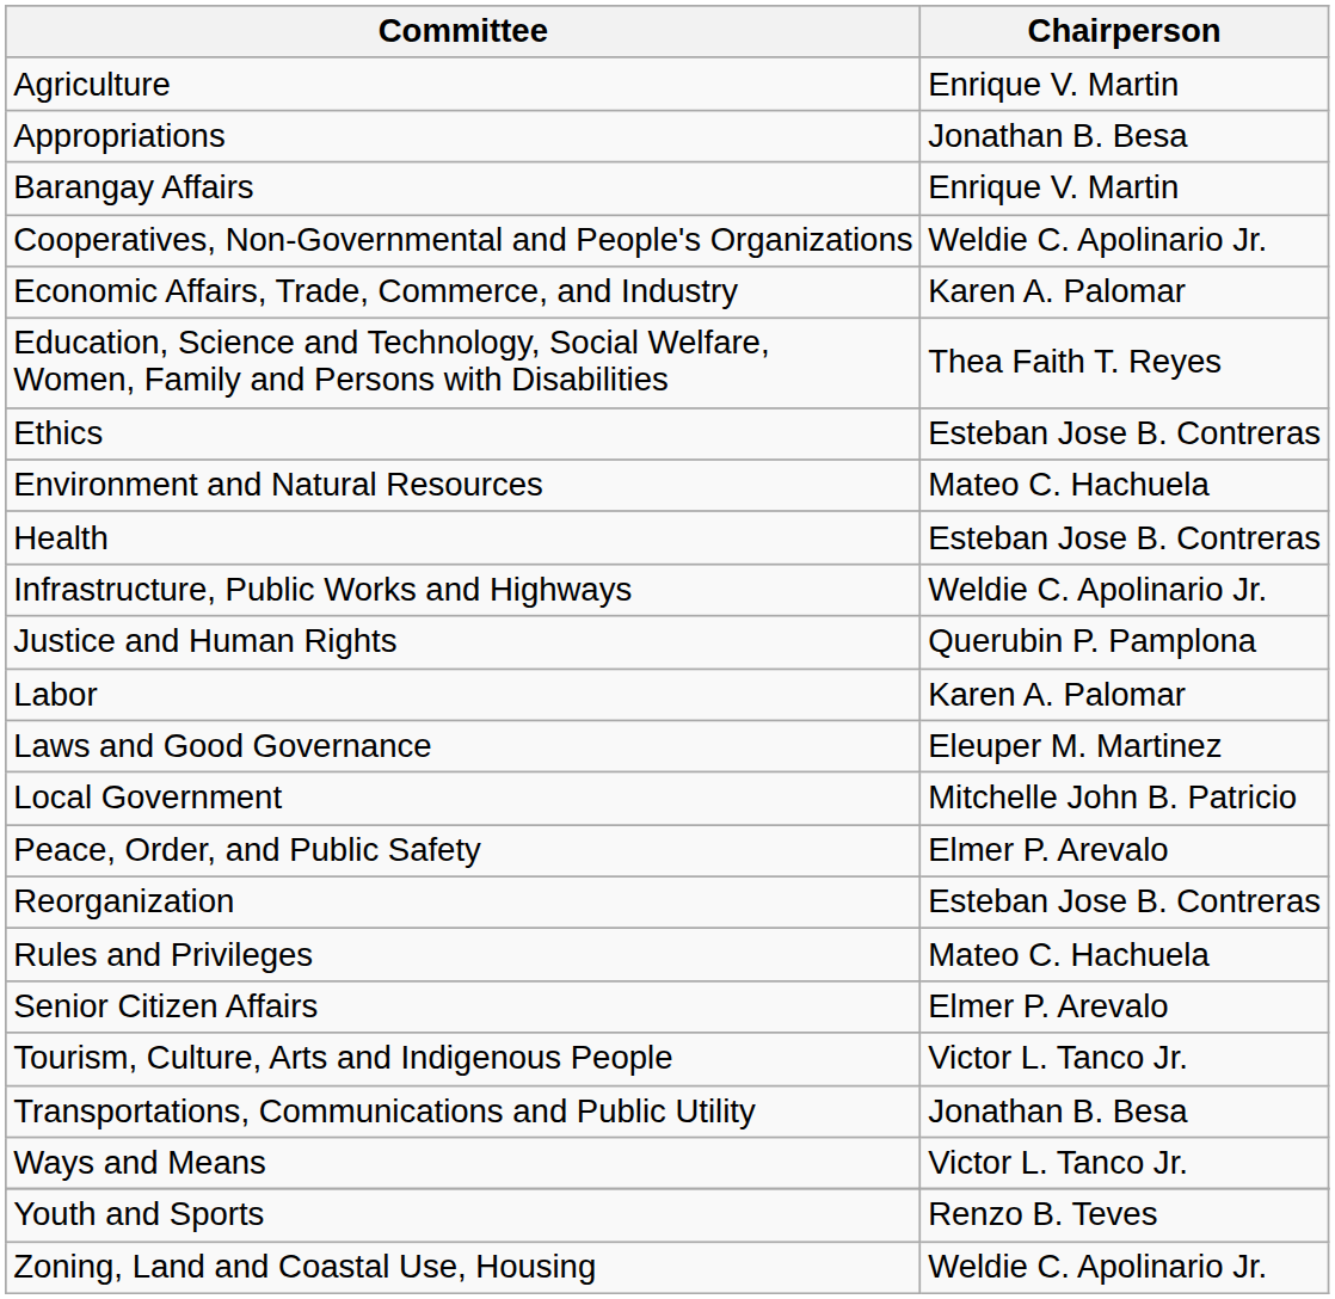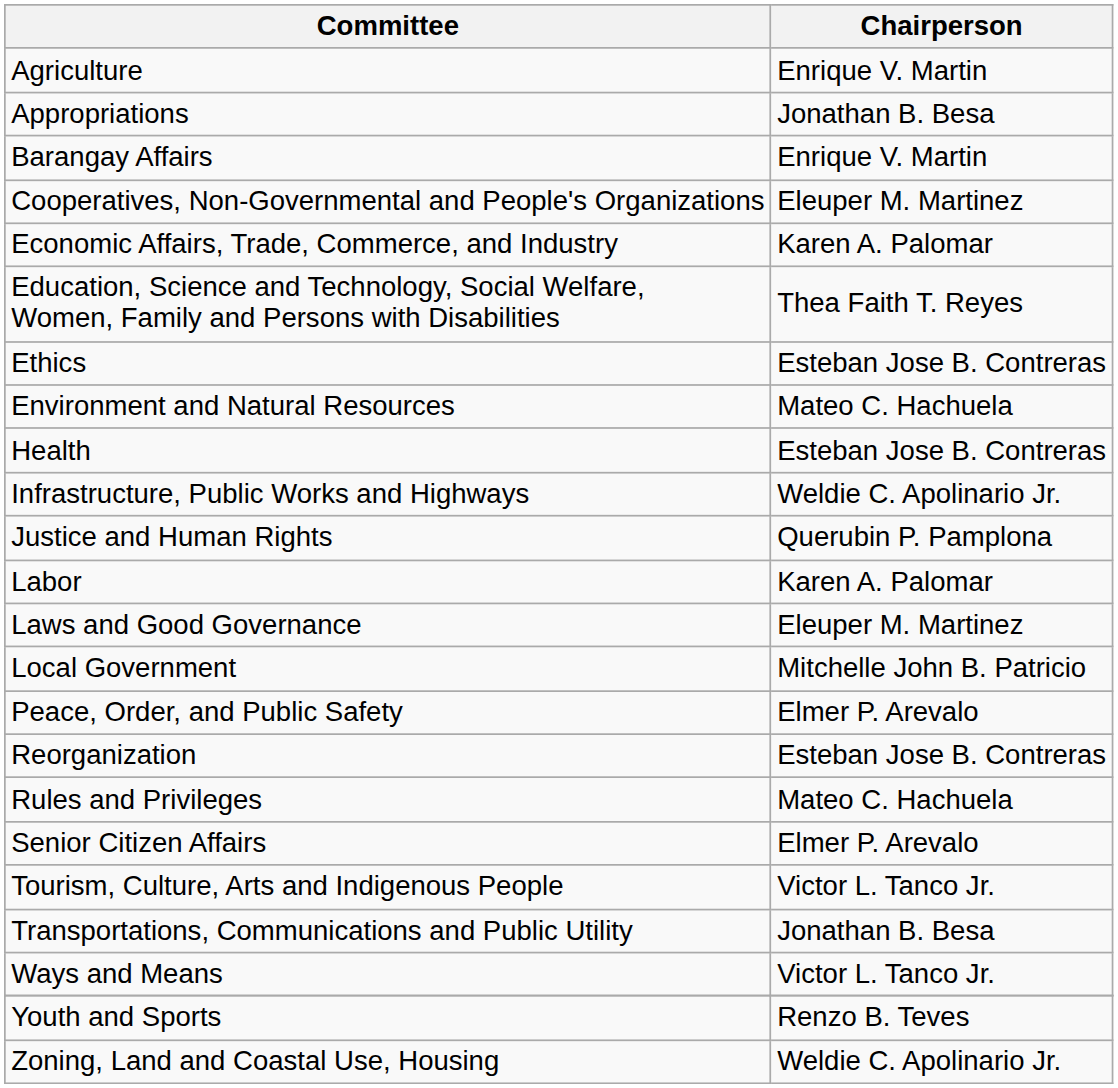Cooperatives, Non-Governmental and People's Organizations | Chairperson: Weldie C. Apolinario Jr. -> Eleuper M. Martinez
